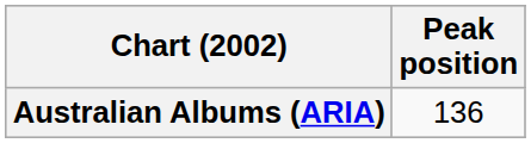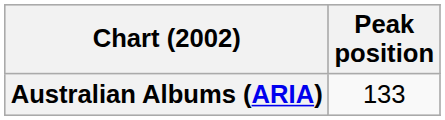Australian Albums (ARIA) | Peak position: 136 -> 133
